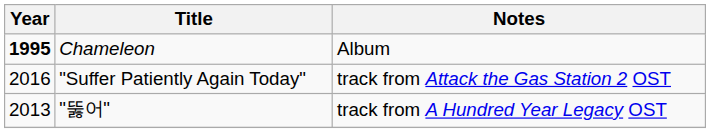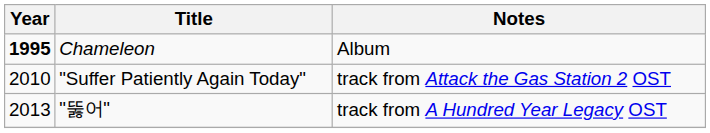"Suffer Patiently Again Today" | Year: 2016 -> 2010
